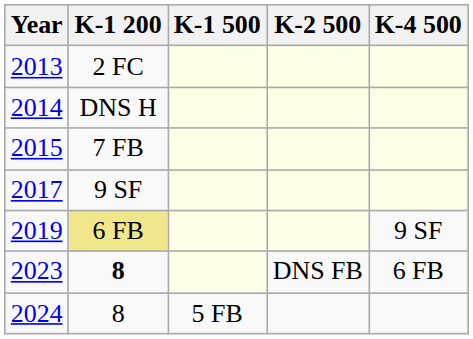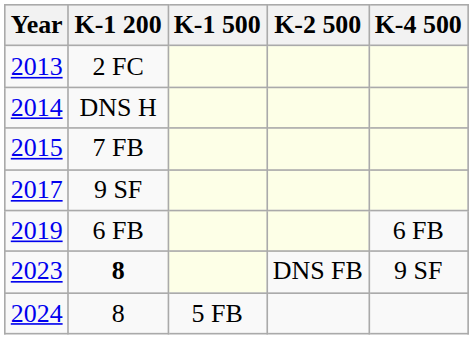2019 | K-1 200: khaki background -> no background
2019 | K-4 500: 9 SF -> 6 FB
2023 | K-4 500: 6 FB -> 9 SF
